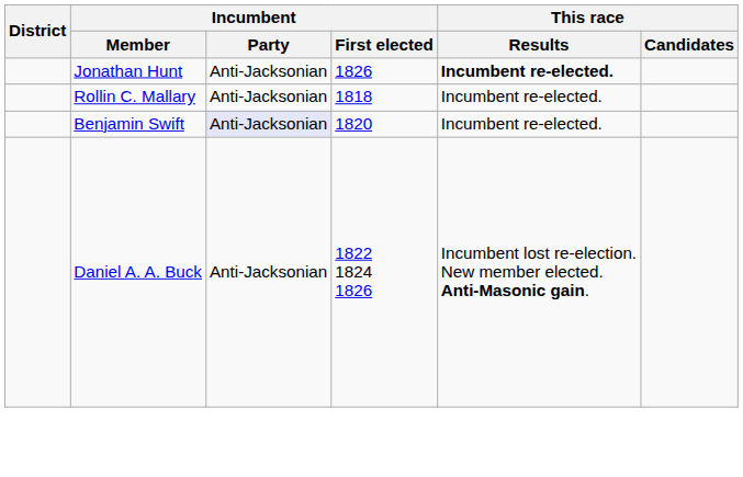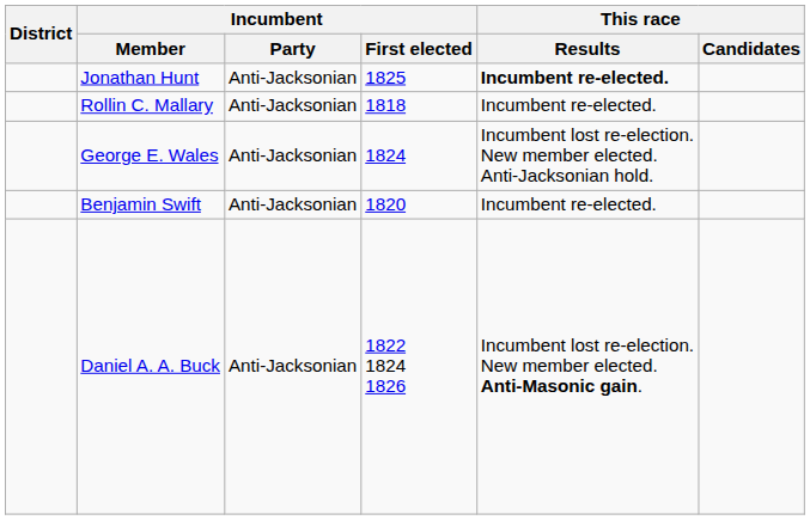Jonathan Hunt | Incumbent / First elected: 1826 -> 1825
+ row: George E. Wales | Anti-Jacksonian | 1824 | Incumbent lost re-election. New member elected. Anti-Jacksonian hold.
Benjamin Swift | Incumbent / Party: lavender background -> no background
